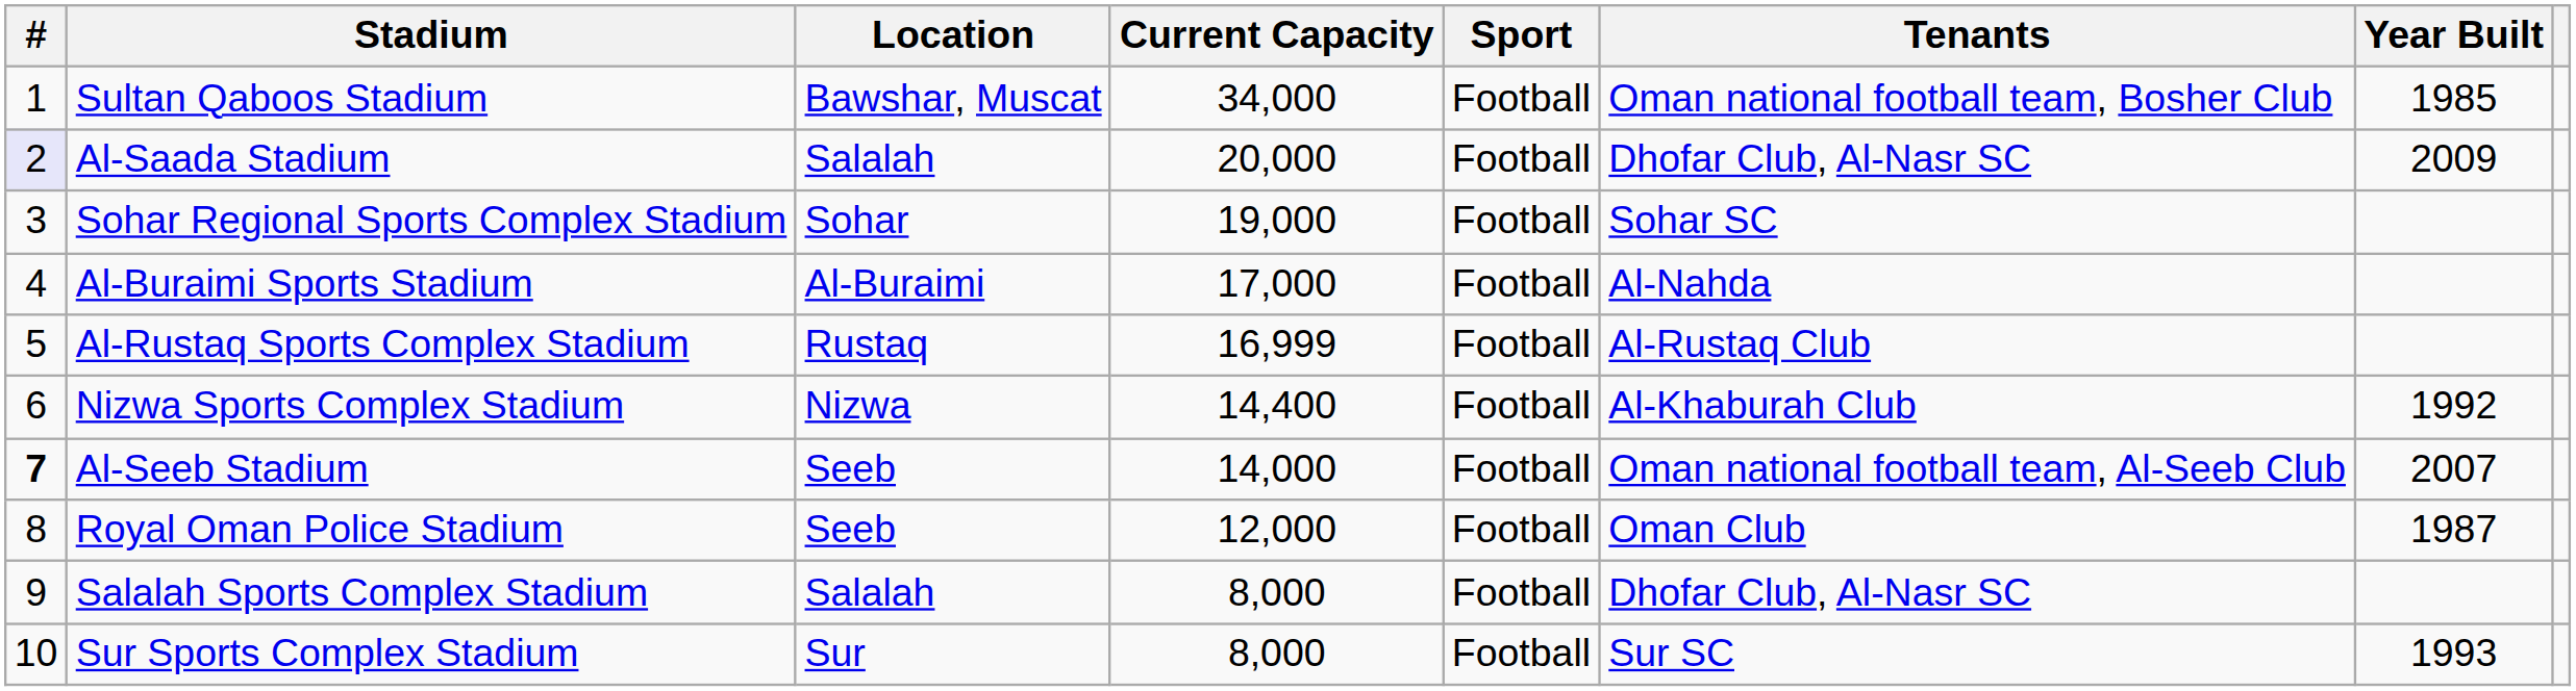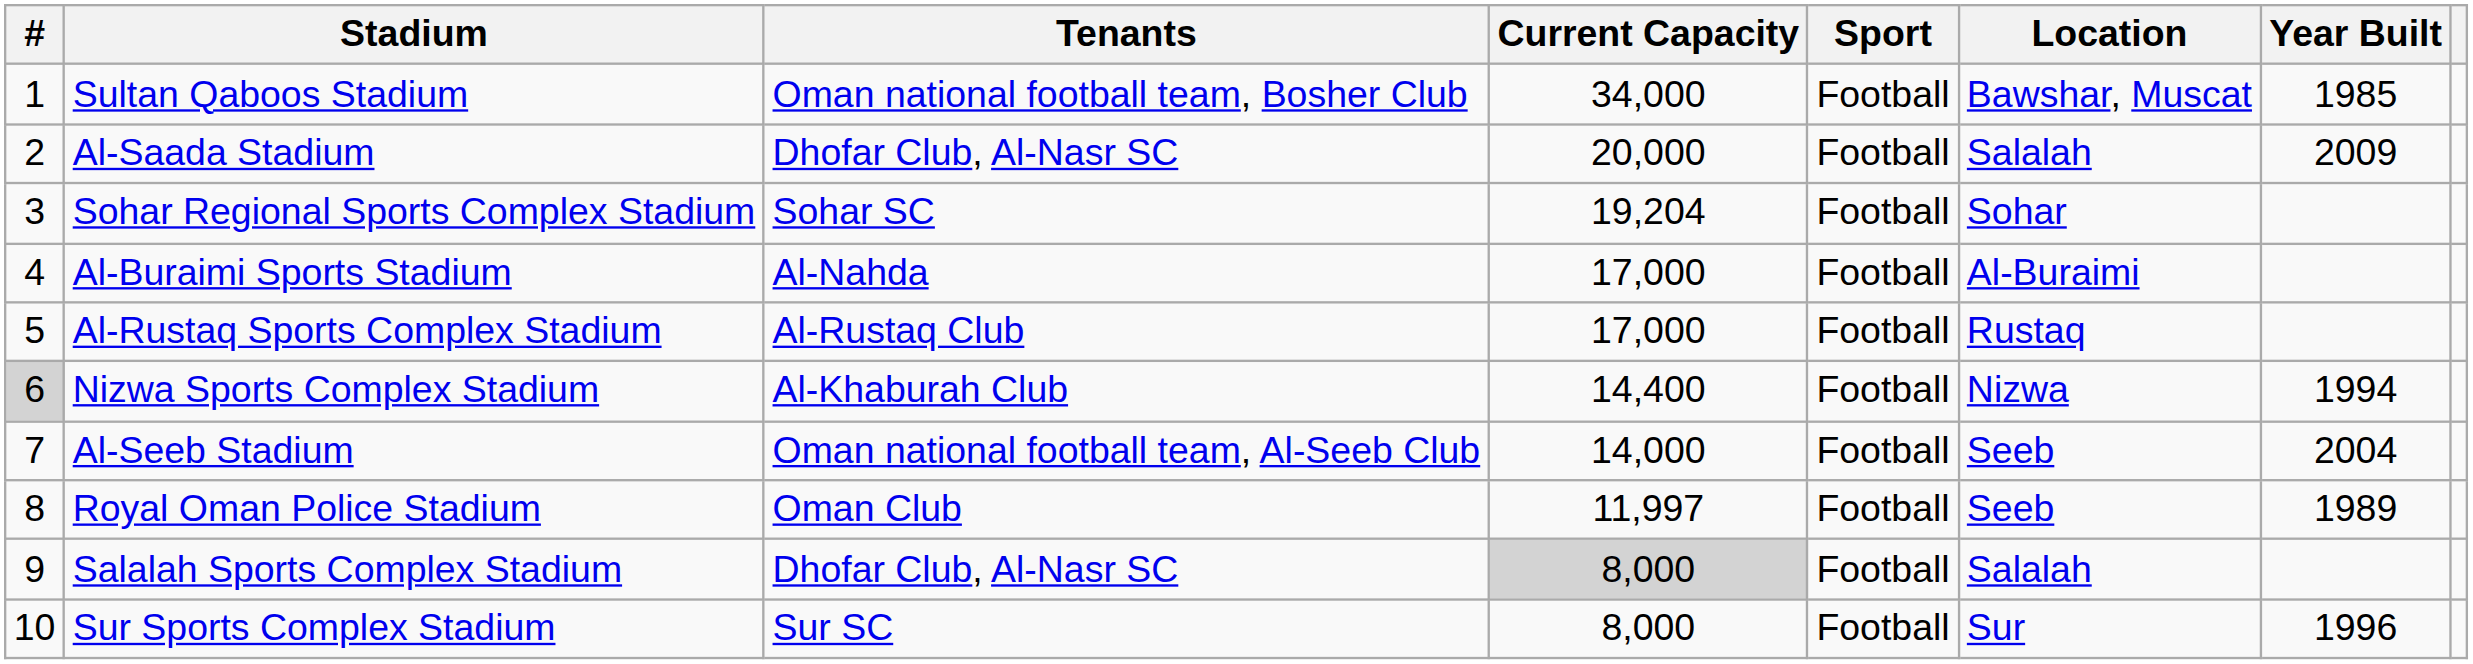columns swapped: Location <-> Tenants
Al-Saada Stadium | #: lavender background -> no background
Sohar Regional Sports Complex Stadium | Current Capacity: 19,000 -> 19,204
Al-Rustaq Sports Complex Stadium | Current Capacity: 16,999 -> 17,000
Nizwa Sports Complex Stadium | #: no background -> lightgrey background
Nizwa Sports Complex Stadium | Year Built: 1992 -> 1994
Al-Seeb Stadium | #: bold -> normal
Al-Seeb Stadium | Year Built: 2007 -> 2004
Royal Oman Police Stadium | Current Capacity: 12,000 -> 11,997
Royal Oman Police Stadium | Year Built: 1987 -> 1989
Salalah Sports Complex Stadium | Current Capacity: no background -> lightgrey background
Sur Sports Complex Stadium | Year Built: 1993 -> 1996
